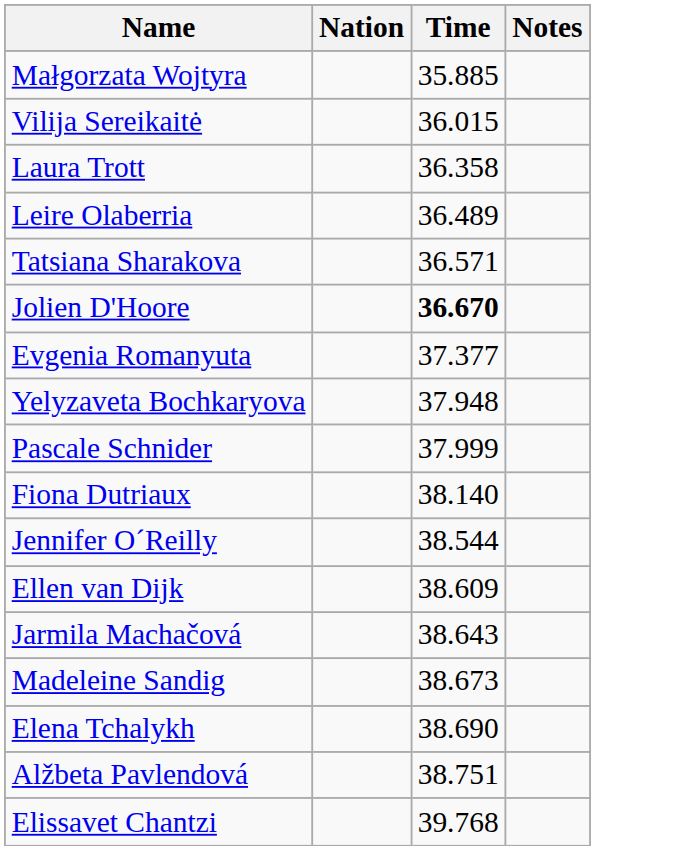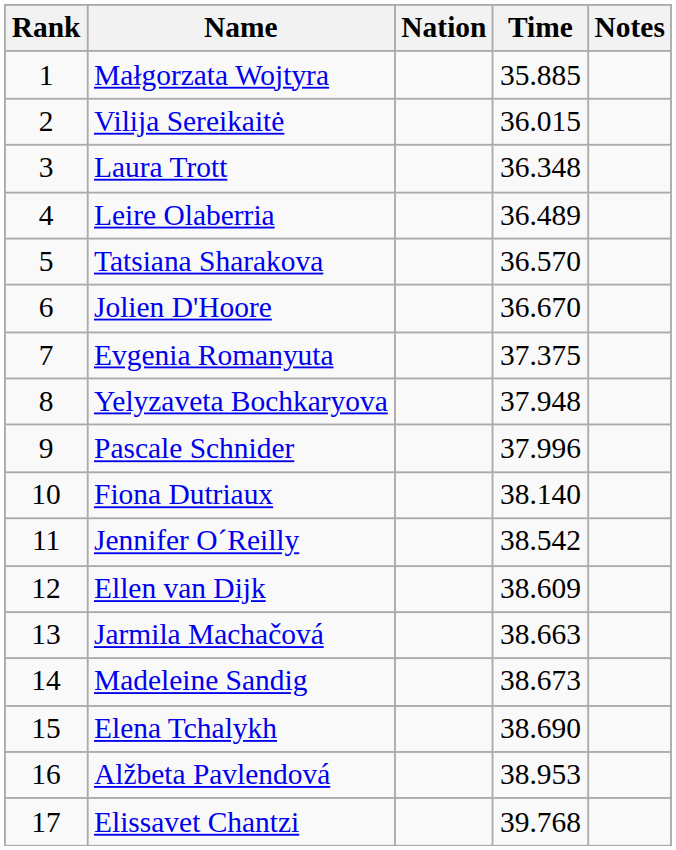+ column: Rank | 1 | 2 | 3 | 4 | 5 | 6 | 7 | 8 | 9 | 10 | 11 | 12 | 13 | 14 | 15 | 16 | 17
Laura Trott | Time: 36.358 -> 36.348
Tatsiana Sharakova | Time: 36.571 -> 36.570
Jolien D'Hoore | Time: bold -> normal
Evgenia Romanyuta | Time: 37.377 -> 37.375
Pascale Schnider | Time: 37.999 -> 37.996
Jennifer O´Reilly | Time: 38.544 -> 38.542
Jarmila Machačová | Time: 38.643 -> 38.663
Alžbeta Pavlendová | Time: 38.751 -> 38.953
